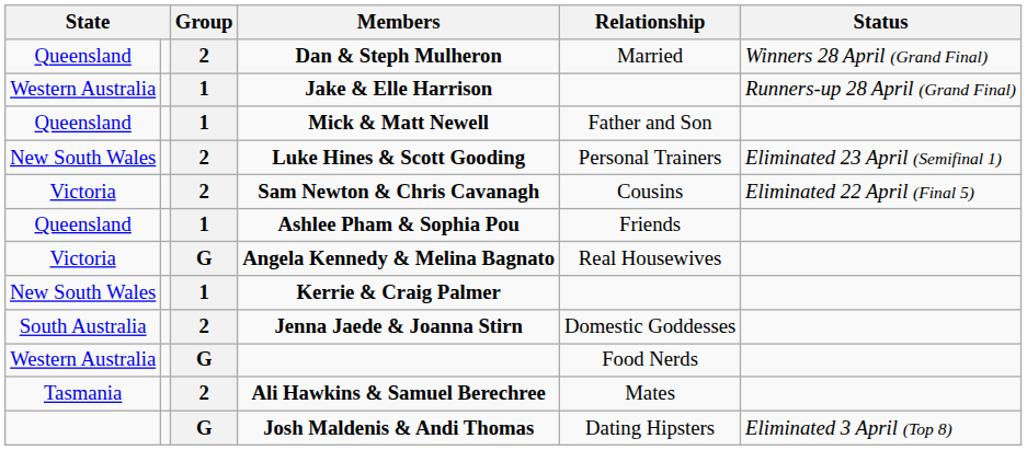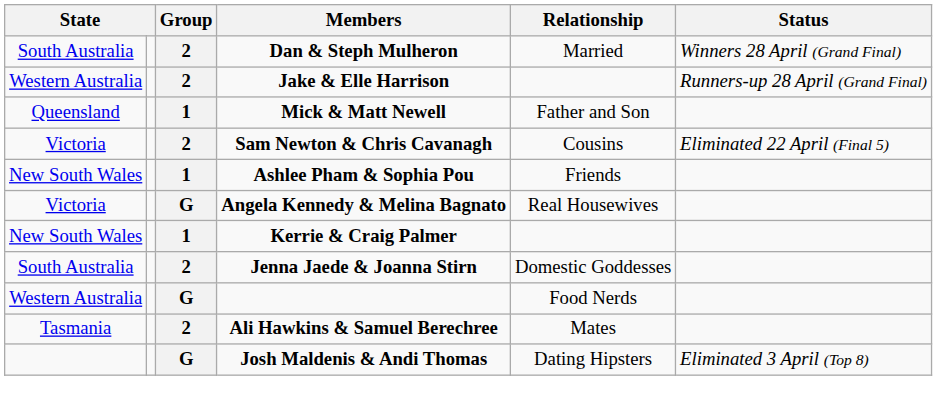Dan & Steph Mulheron | column 1: Queensland -> South Australia
Jake & Elle Harrison | Group: 1 -> 2
- row: New South Wales | 2 | Luke Hines & Scott Gooding | Personal Trainers | Eliminated 23 April (Semifinal 1)
Ashlee Pham & Sophia Pou | column 1: Queensland -> New South Wales
